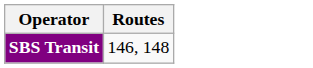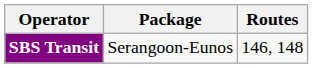+ column: Package | Serangoon-Eunos
